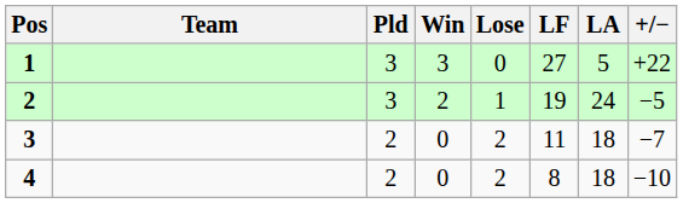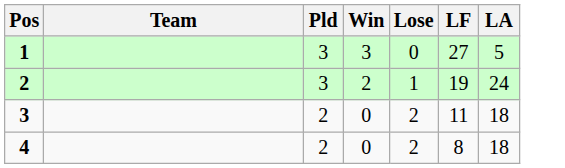- column: +/− | +22 | −5 | −7 | −10
